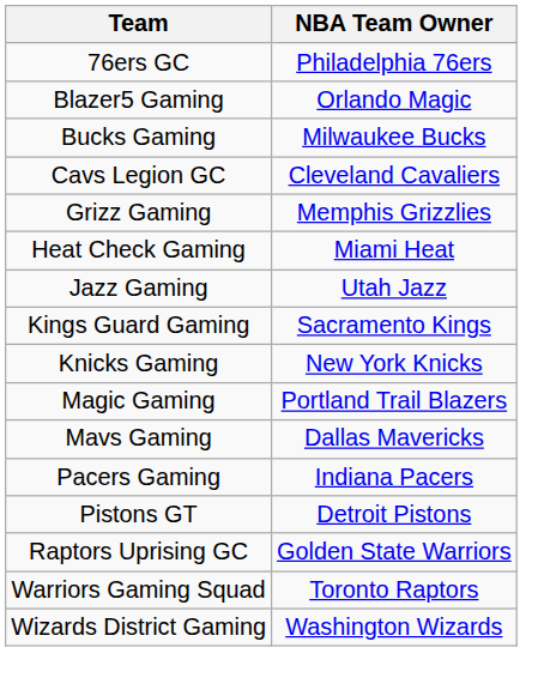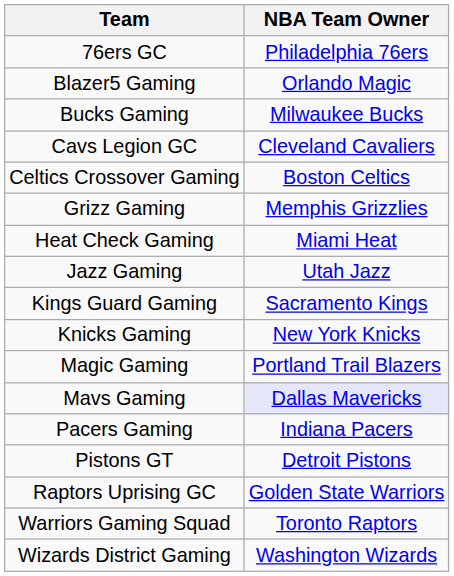+ row: Celtics Crossover Gaming | Boston Celtics
Mavs Gaming | NBA Team Owner: no background -> lavender background
